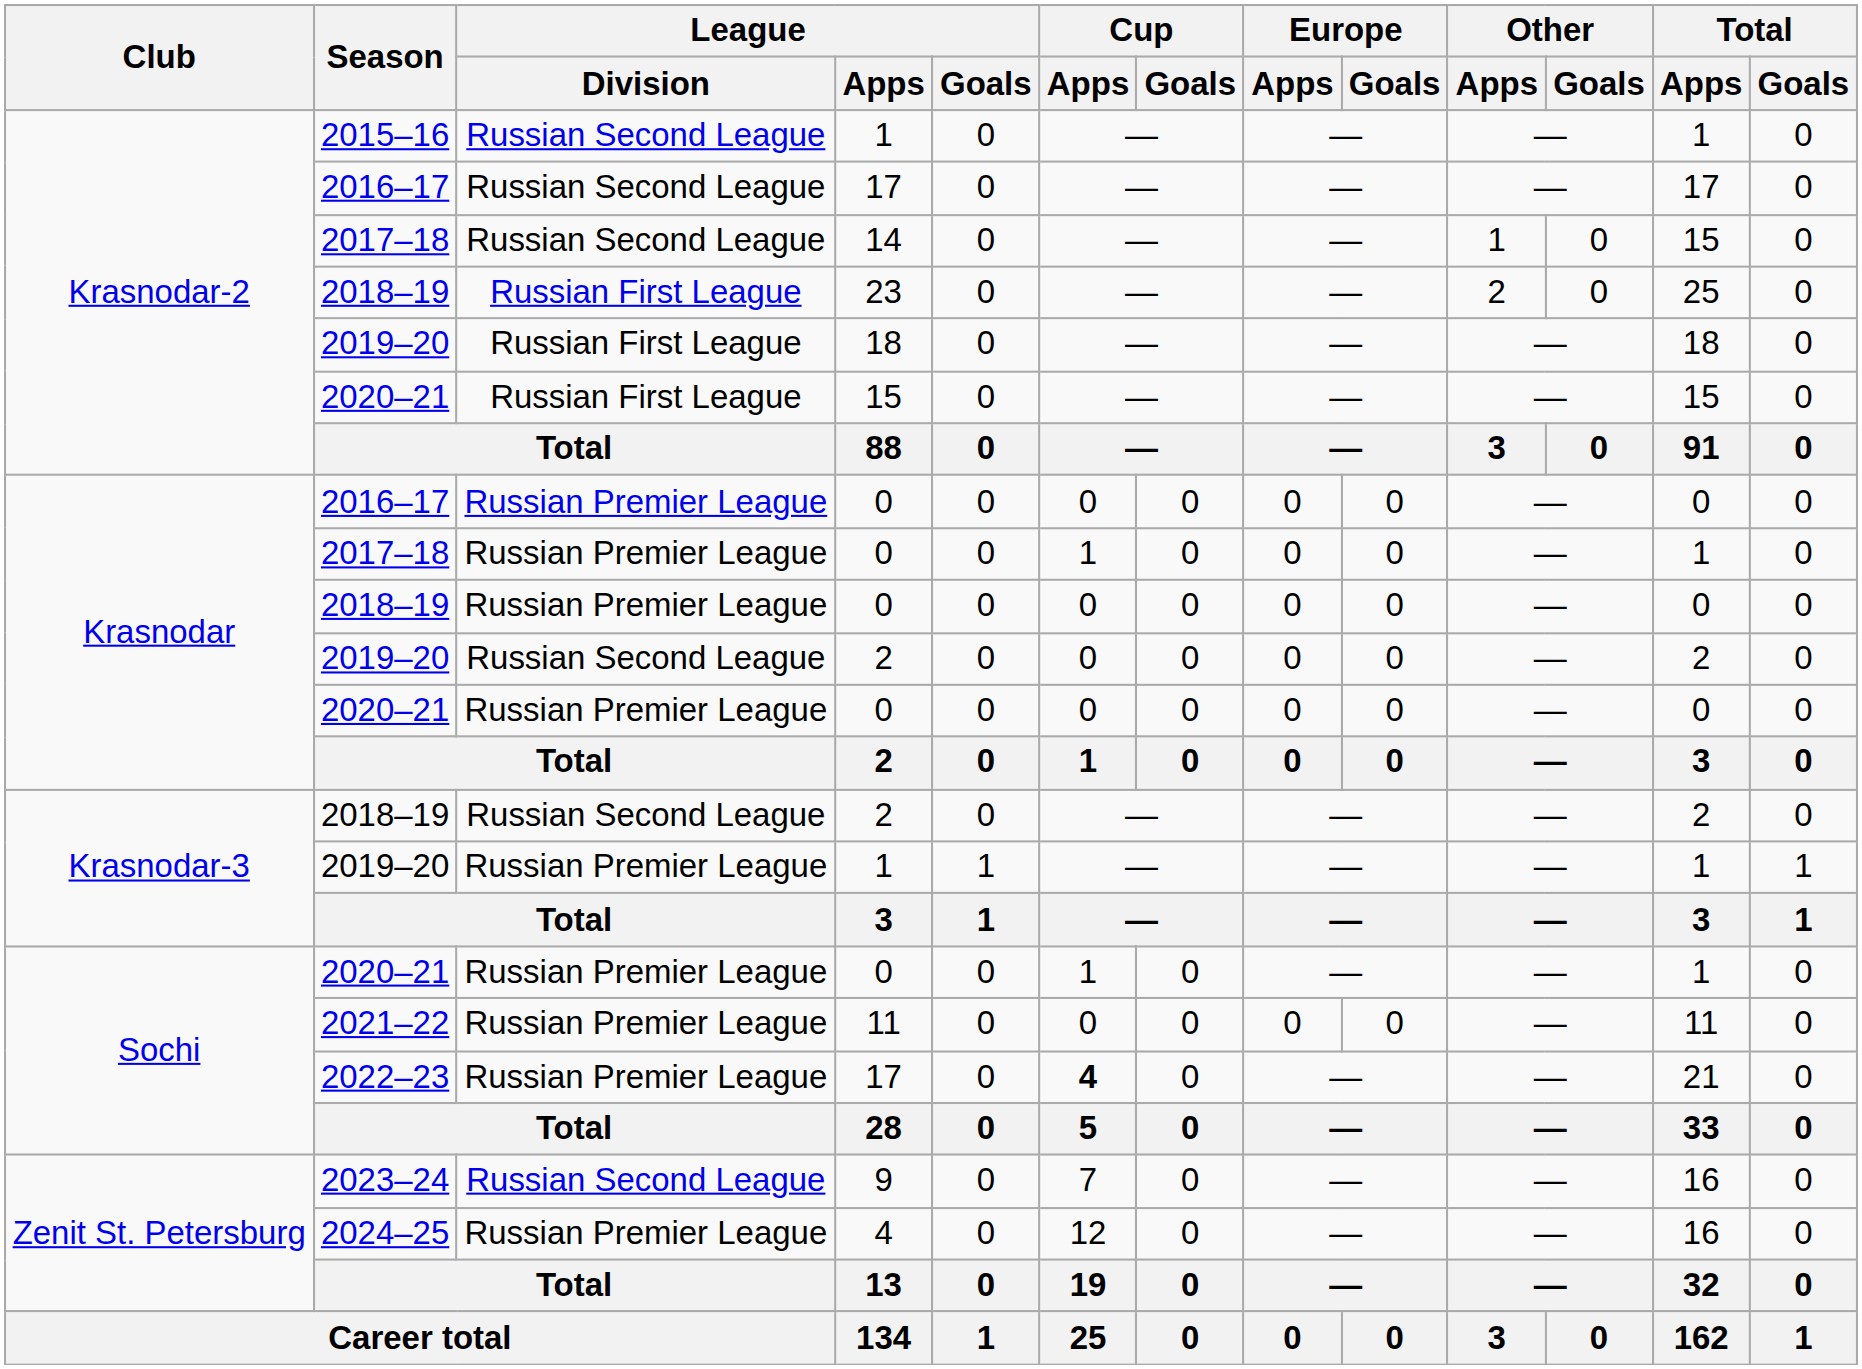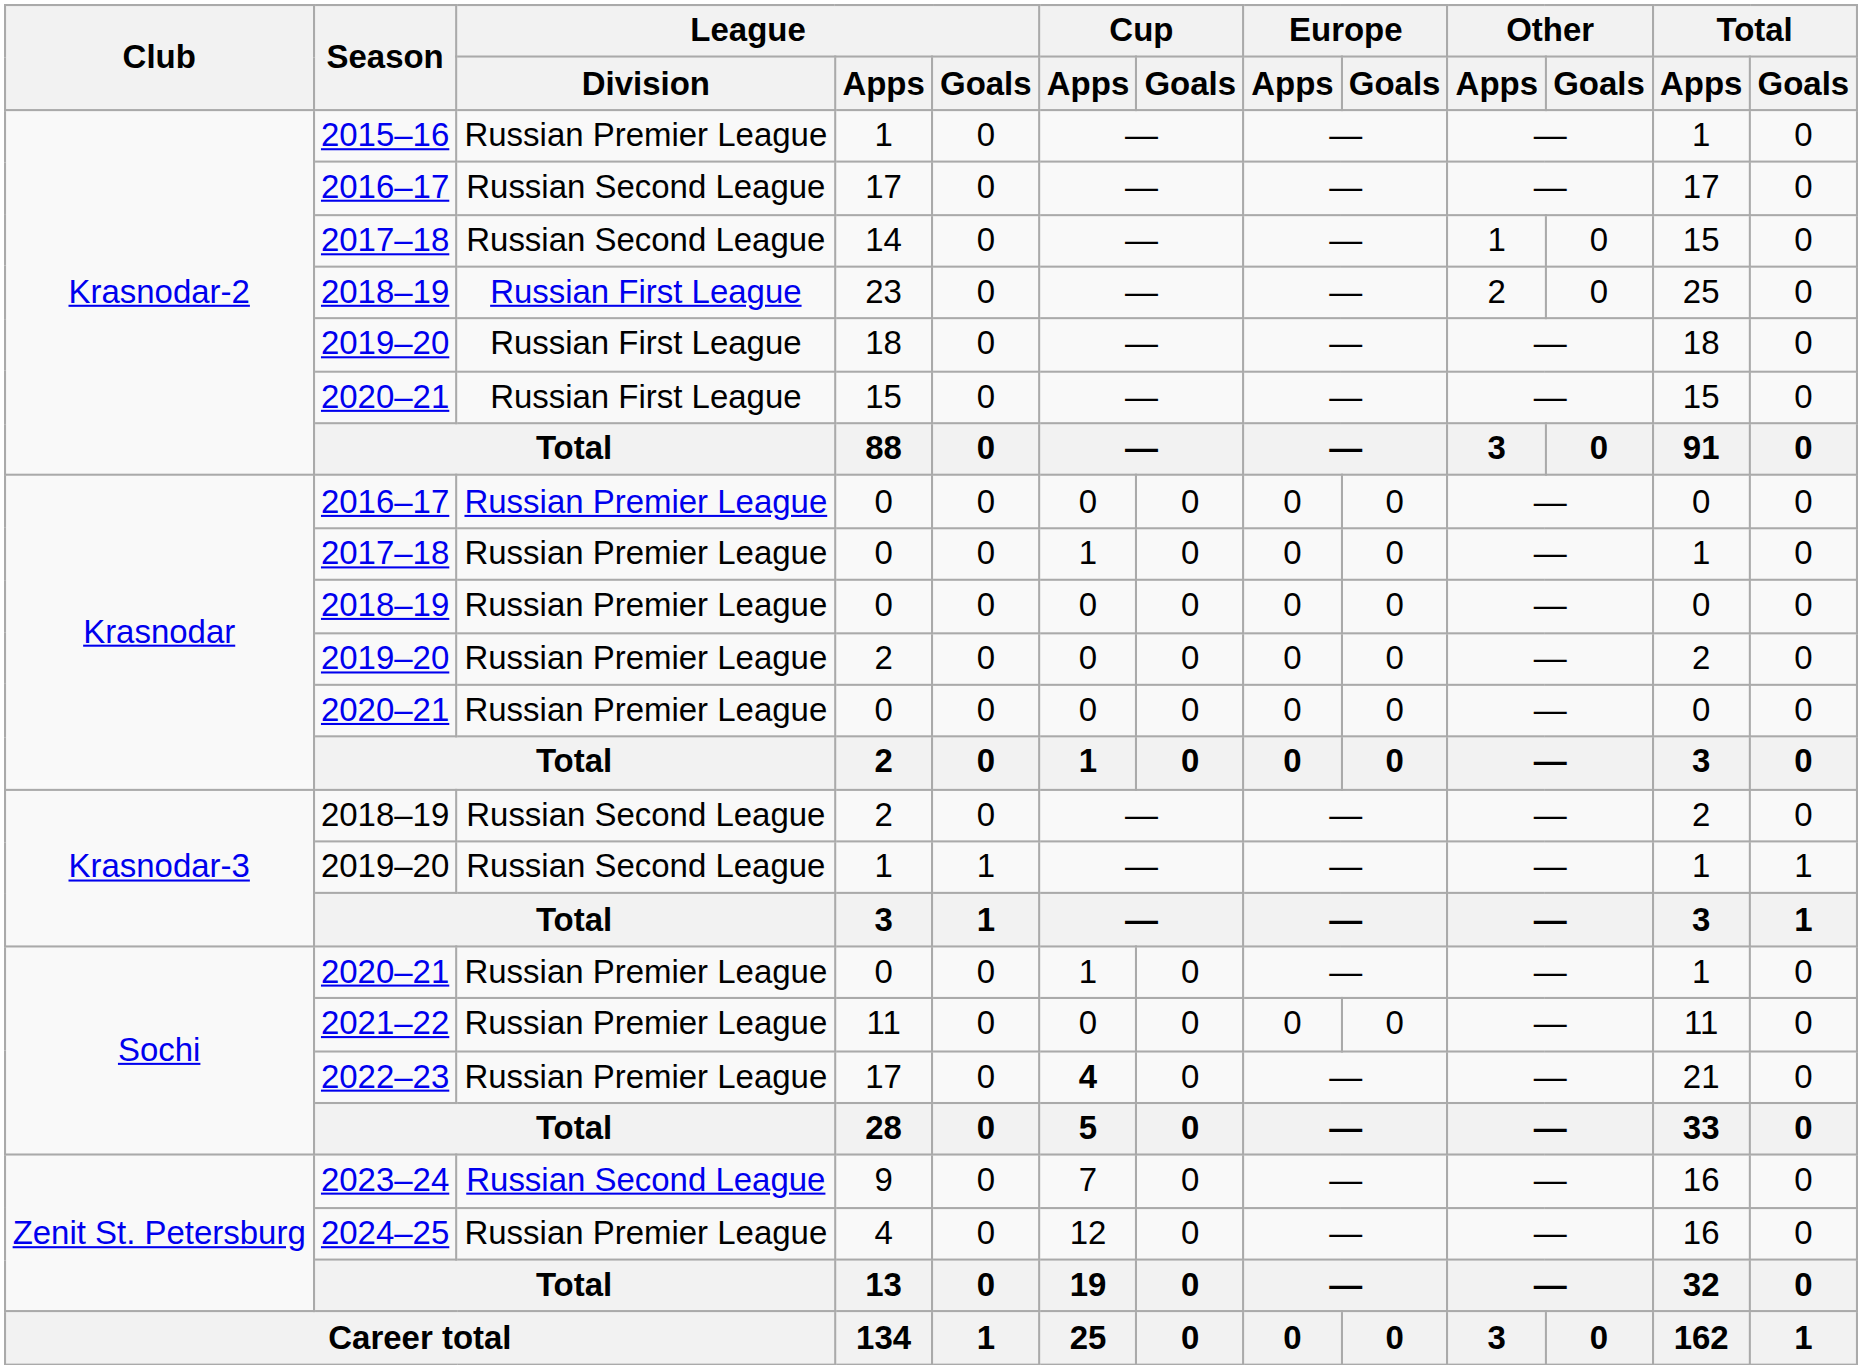2015–16 / 1 | League / Division: Russian Second League -> Russian Premier League
2019–20 / 2 | League / Division: Russian Second League -> Russian Premier League
2019–20 / 1 | League / Division: Russian Premier League -> Russian Second League
